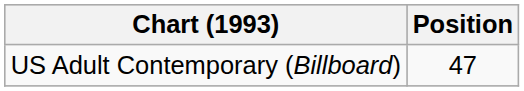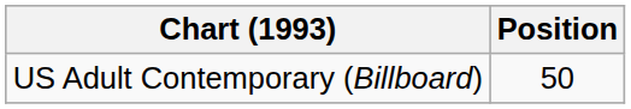US Adult Contemporary (Billboard) | Position: 47 -> 50
